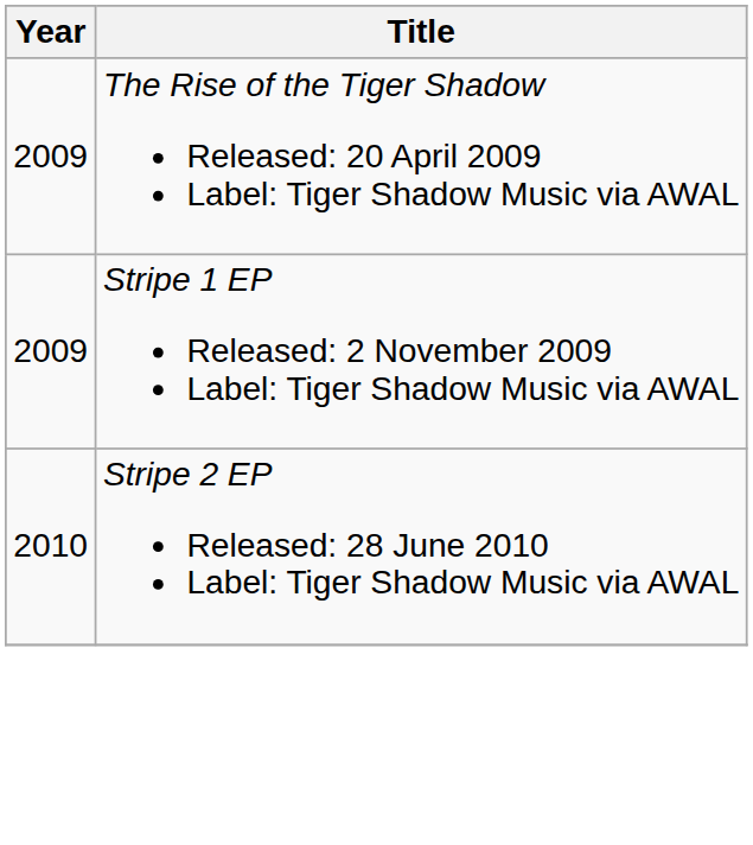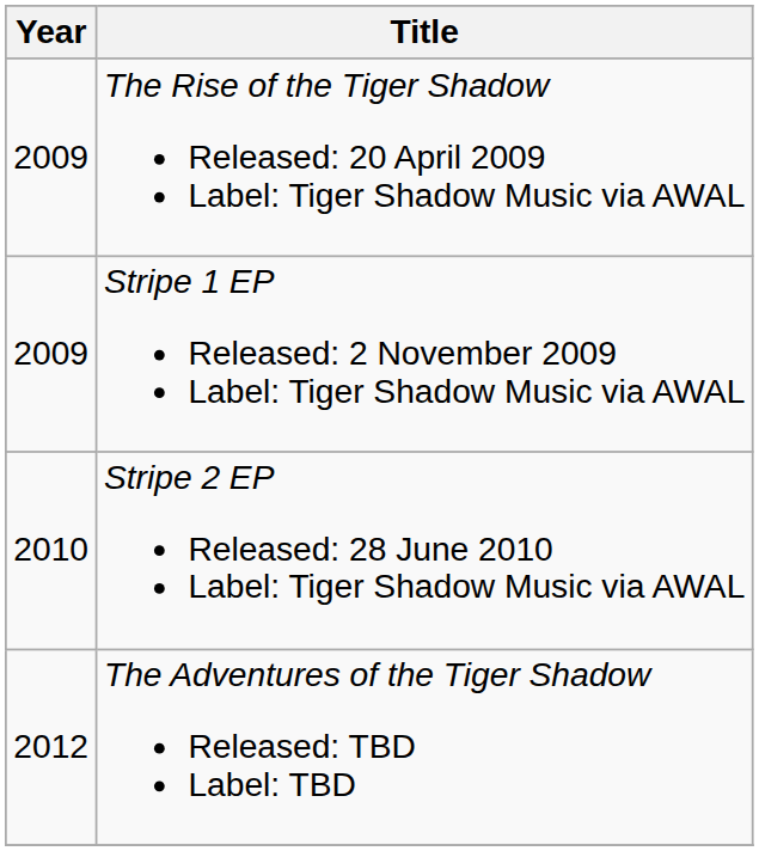+ row: 2012 | The Adventures of the Tiger Shadow Released: TBD Label: TBD
